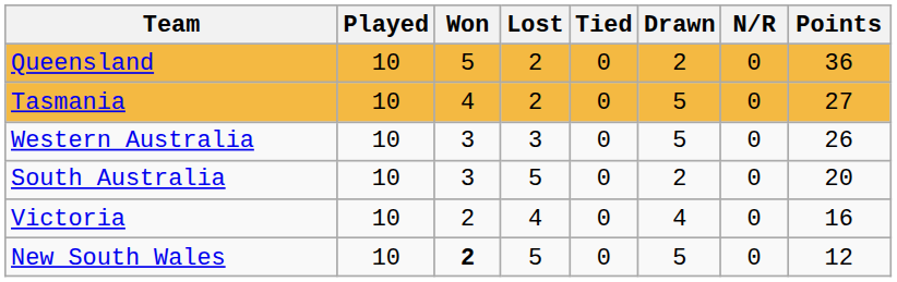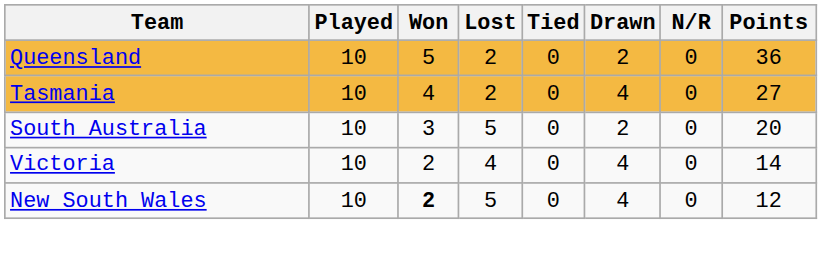Tasmania | Drawn: 5 -> 4
- row: Western Australia | 10 | 3 | 3 | 0 | 5 | 0 | 26
Victoria | Points: 16 -> 14
New South Wales | Drawn: 5 -> 4
